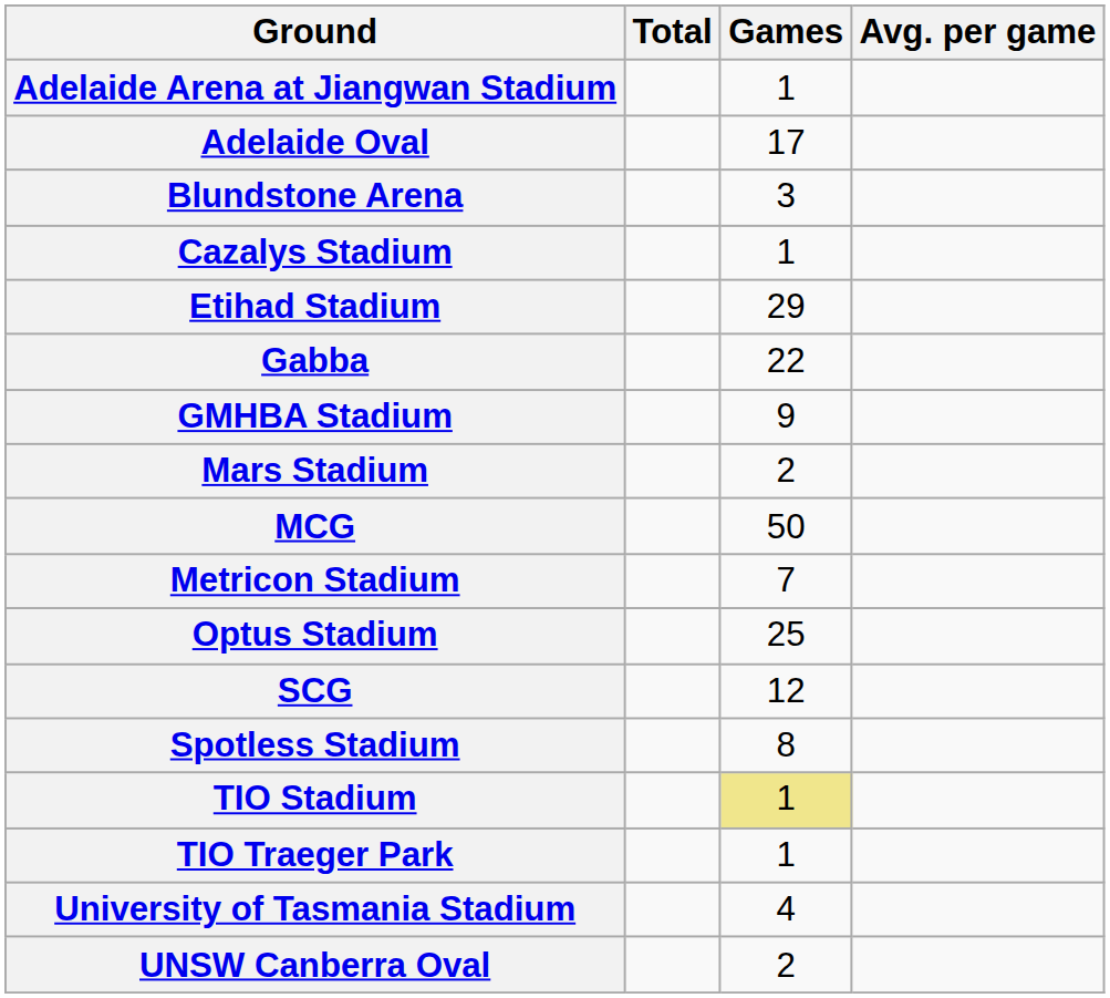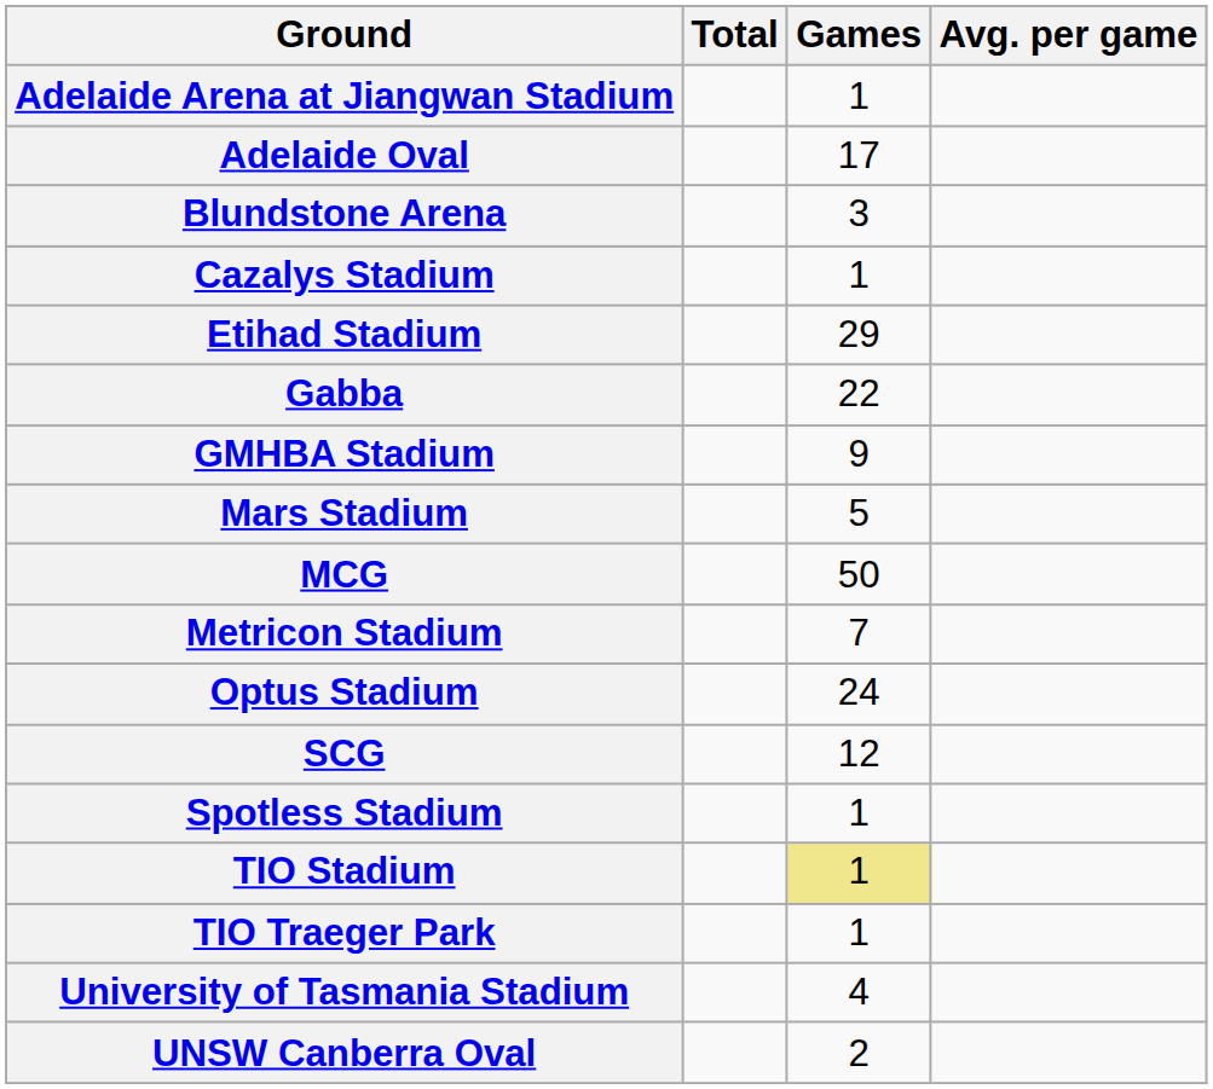Mars Stadium | Games: 2 -> 5
Optus Stadium | Games: 25 -> 24
Spotless Stadium | Games: 8 -> 1
